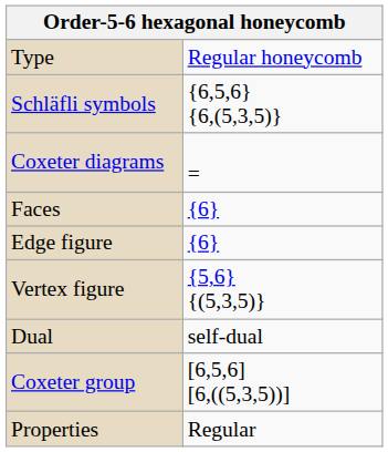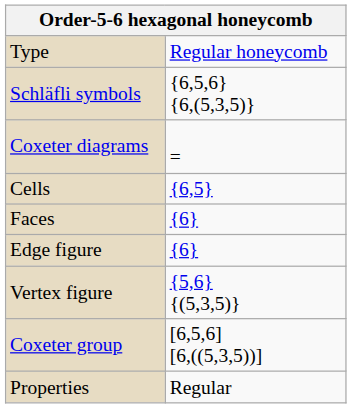+ row: Cells | {6,5}
- row: Dual | self-dual
